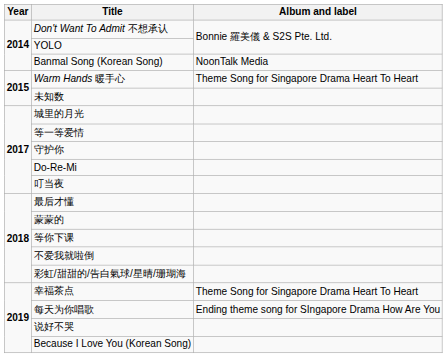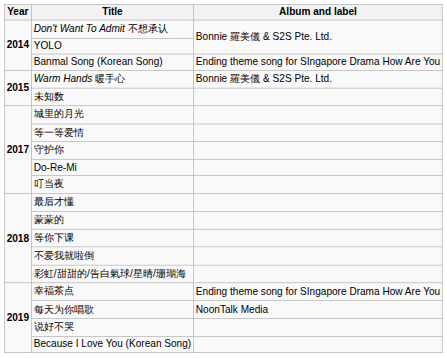Banmal Song (Korean Song) | Album and label: NoonTalk Media -> Ending theme song for SIngapore Drama How Are You
Warm Hands 暖手心 | Album and label: Theme Song for Singapore Drama Heart To Heart -> Bonnie 羅美儀 & S2S Pte. Ltd.
幸福茶点 | Album and label: Theme Song for Singapore Drama Heart To Heart -> Ending theme song for SIngapore Drama How Are You
每天为你唱歌 | Album and label: Ending theme song for SIngapore Drama How Are You -> NoonTalk Media
